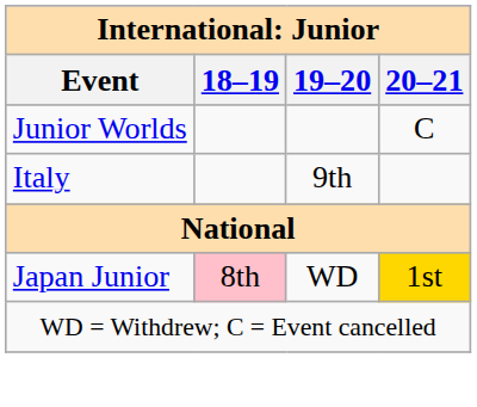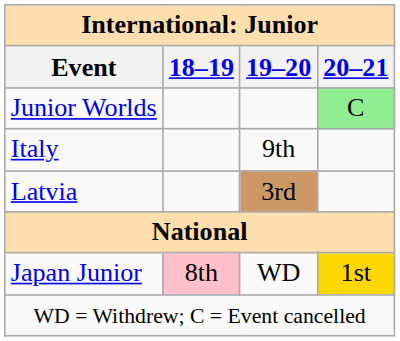Junior Worlds | 20–21: no background -> lightgreen background
+ row: Latvia | 3rd
